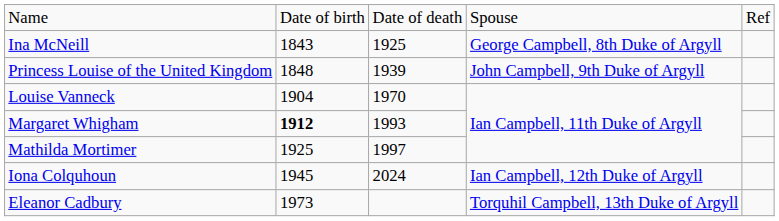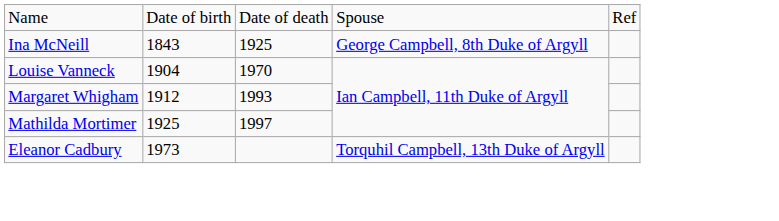- row: Princess Louise of the United Kingdom | 1848 | 1939 | John Campbell, 9th Duke of Argyll
Margaret Whigham | column 2: bold -> normal
- row: Iona Colquhoun | 1945 | 2024 | Ian Campbell, 12th Duke of Argyll
